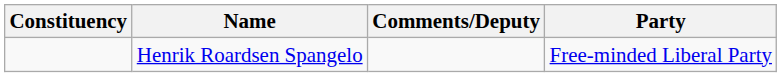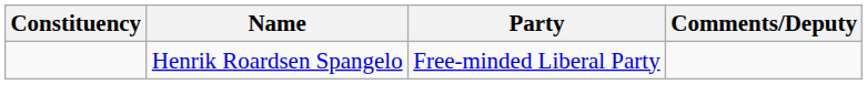columns swapped: Party <-> Comments/Deputy
